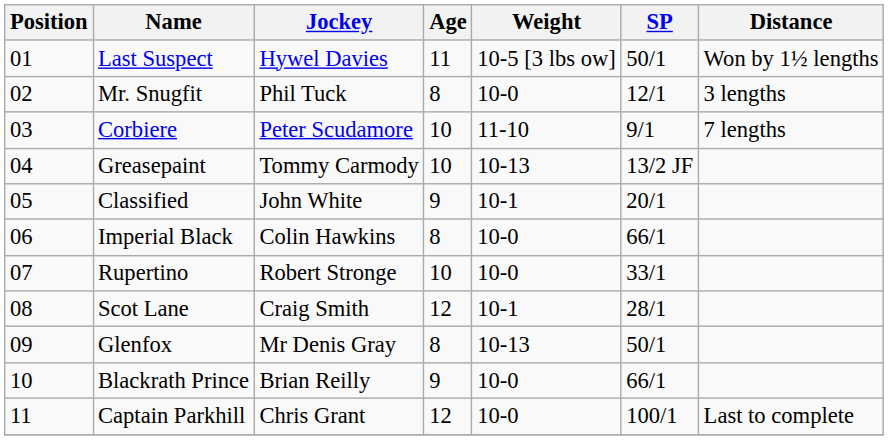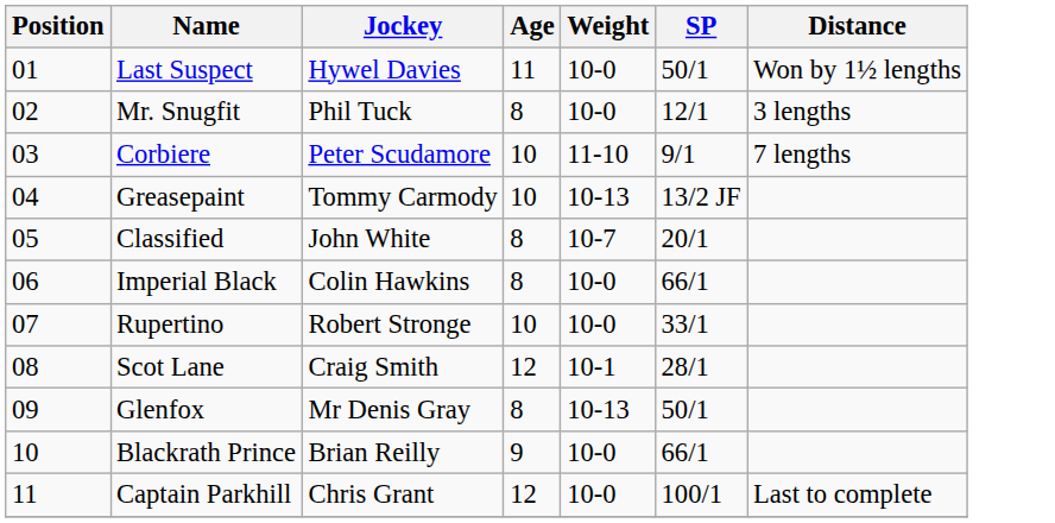Last Suspect | Weight: 10-5 [3 lbs ow] -> 10-0
Classified | Age: 9 -> 8
Classified | Weight: 10-1 -> 10-7
